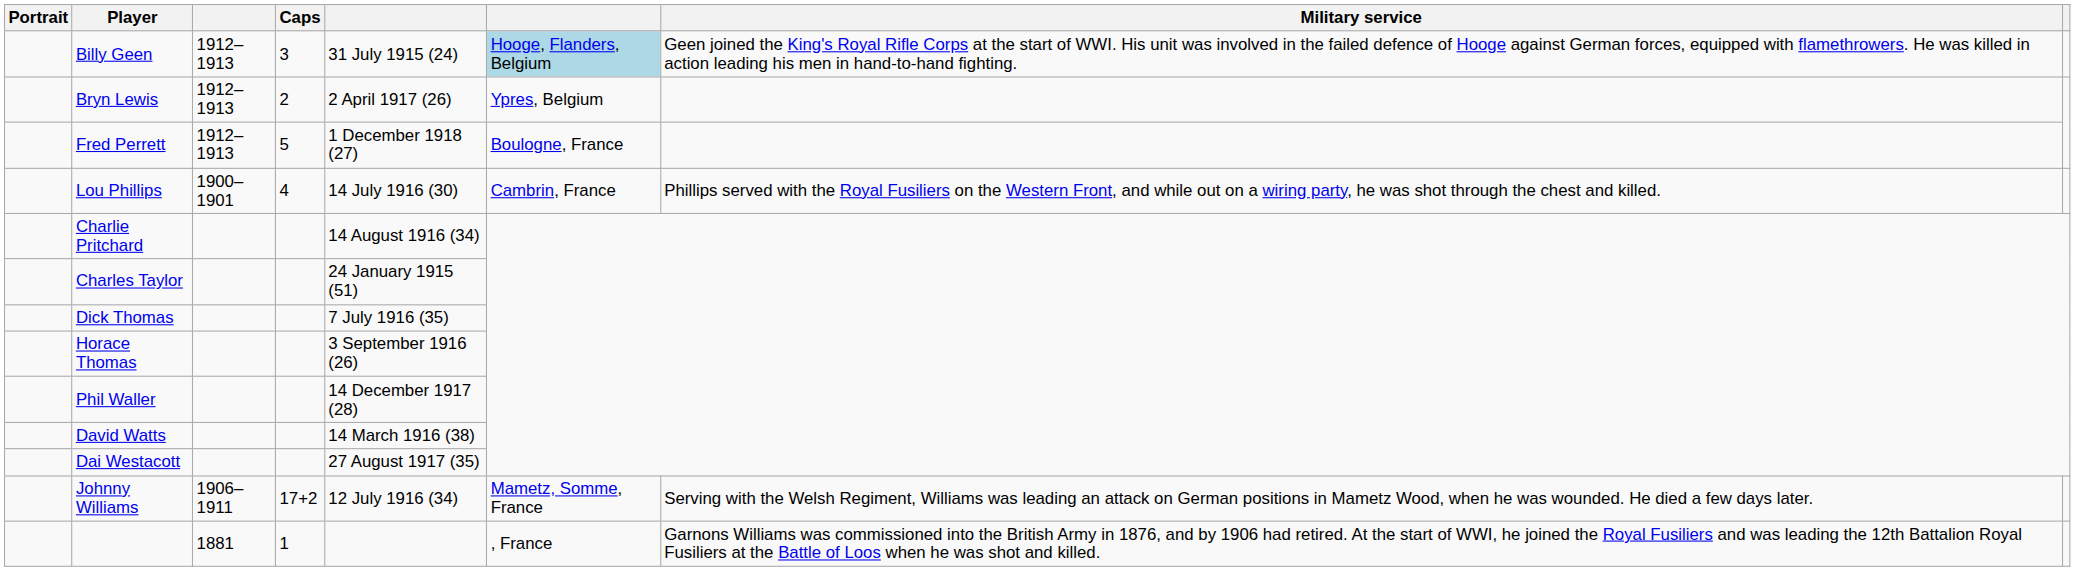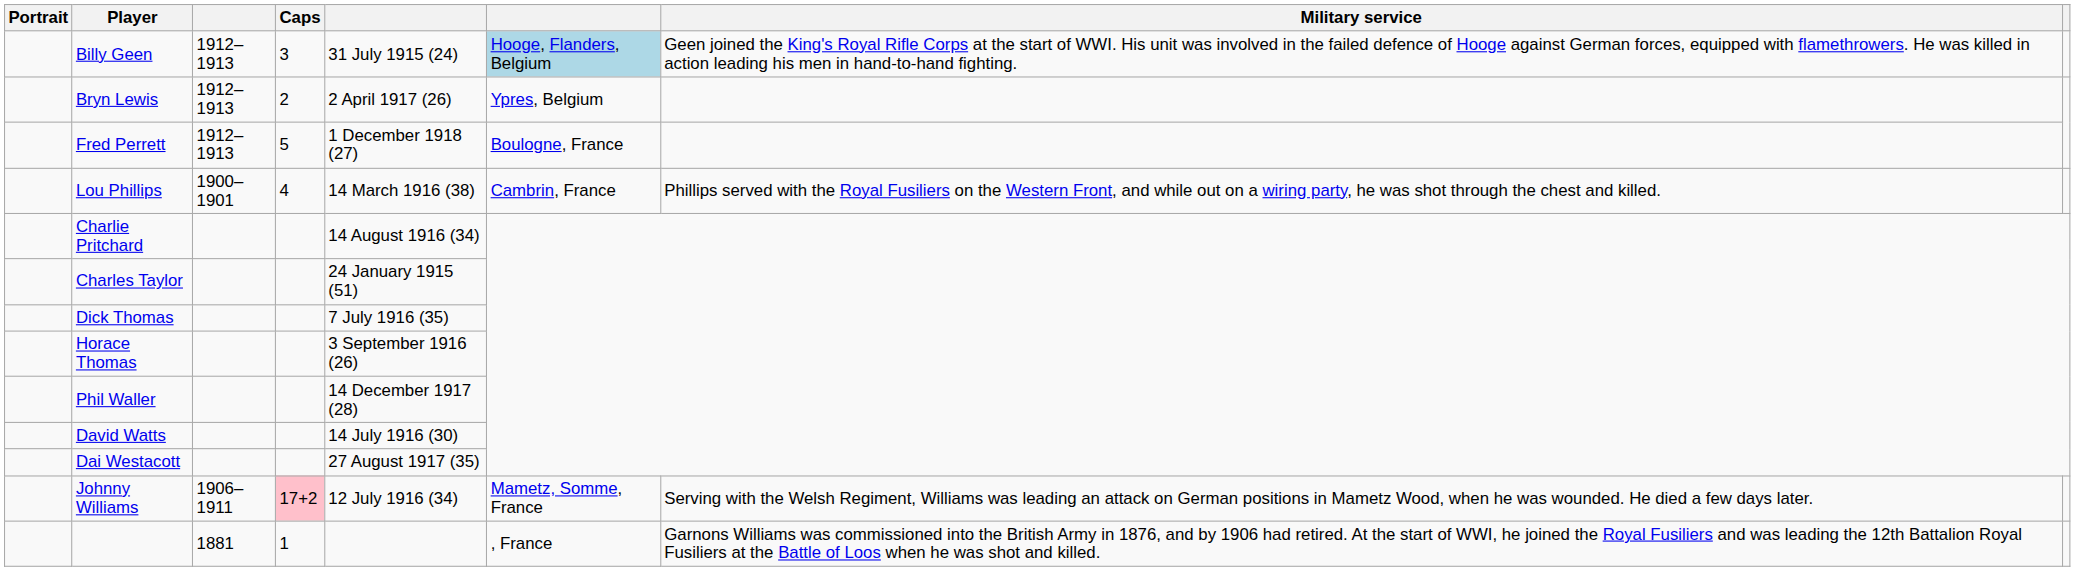Lou Phillips | column 5: 14 July 1916 (30) -> 14 March 1916 (38)
David Watts | column 5: 14 March 1916 (38) -> 14 July 1916 (30)
Johnny Williams | Caps: no background -> pink background
